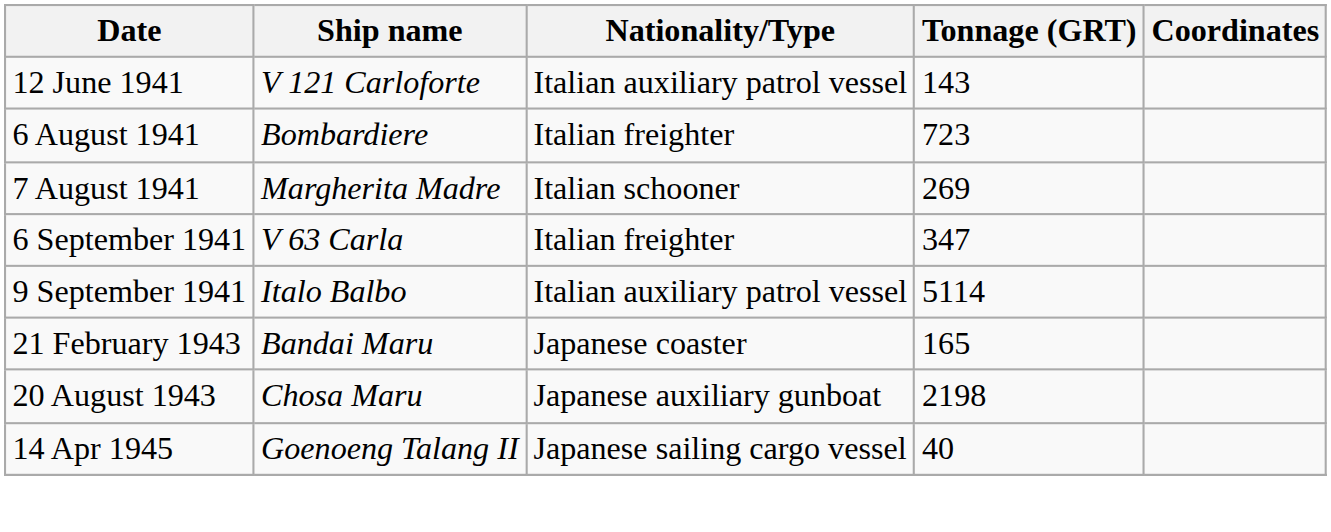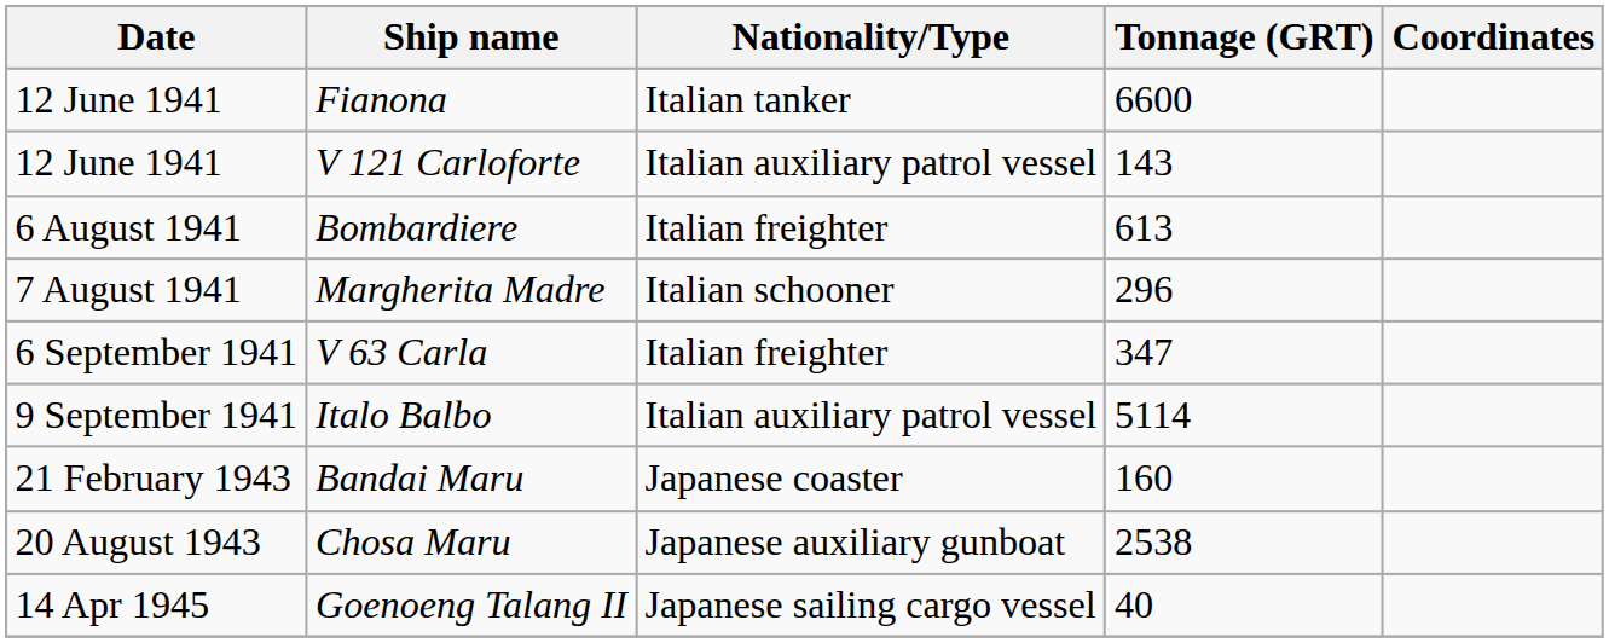+ row: 12 June 1941 | Fianona | Italian tanker | 6600
Bombardiere | Tonnage (GRT): 723 -> 613
Margherita Madre | Tonnage (GRT): 269 -> 296
Bandai Maru | Tonnage (GRT): 165 -> 160
Chosa Maru | Tonnage (GRT): 2198 -> 2538
